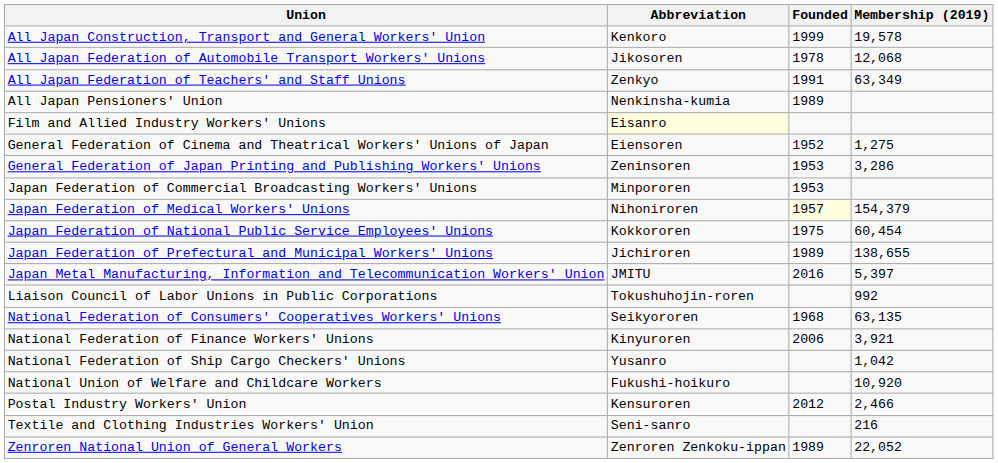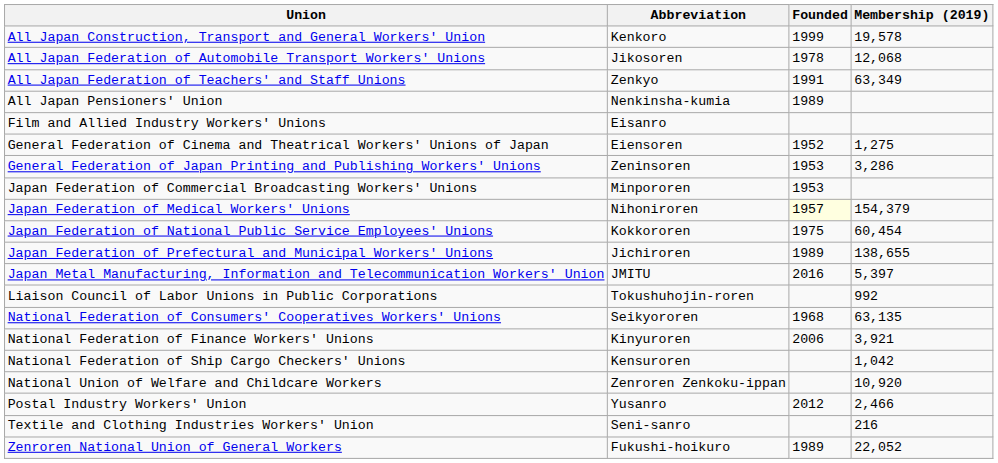Film and Allied Industry Workers' Unions | Abbreviation: lightyellow background -> no background
National Federation of Ship Cargo Checkers' Unions | Abbreviation: Yusanro -> Kensuroren
National Union of Welfare and Childcare Workers | Abbreviation: Fukushi-hoikuro -> Zenroren Zenkoku-ippan
Postal Industry Workers' Union | Abbreviation: Kensuroren -> Yusanro
Zenroren National Union of General Workers | Abbreviation: Zenroren Zenkoku-ippan -> Fukushi-hoikuro
